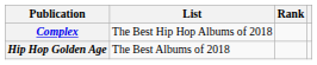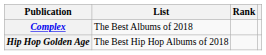Complex | List: The Best Hip Hop Albums of 2018 -> The Best Albums of 2018
Hip Hop Golden Age | List: The Best Albums of 2018 -> The Best Hip Hop Albums of 2018
